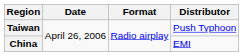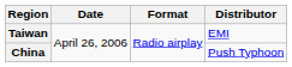Taiwan | Distributor: Push Typhoon -> EMI
China | Distributor: EMI -> Push Typhoon
